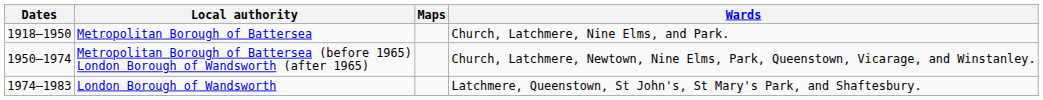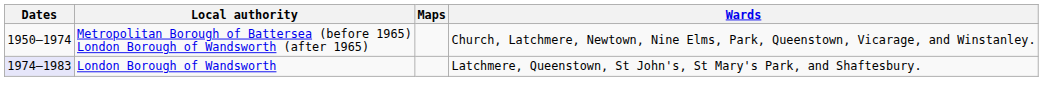- row: 1918–1950 | Metropolitan Borough of Battersea | Church, Latchmere, Nine Elms, and Park.
London Borough of Wandsworth | Dates: no background -> lavender background
